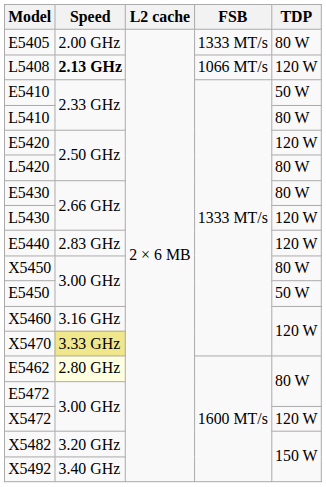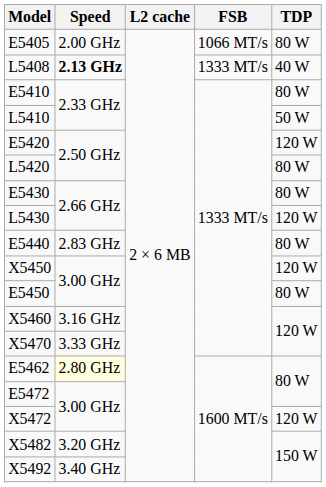E5405 | FSB: 1333 MT/s -> 1066 MT/s
L5408 | FSB: 1066 MT/s -> 1333 MT/s
L5408 | TDP: 120 W -> 40 W
E5410 | TDP: 50 W -> 80 W
L5410 | TDP: 80 W -> 50 W
E5440 | TDP: 120 W -> 80 W
X5450 | TDP: 80 W -> 120 W
E5450 | TDP: 50 W -> 80 W
X5470 | Speed: khaki background -> no background
